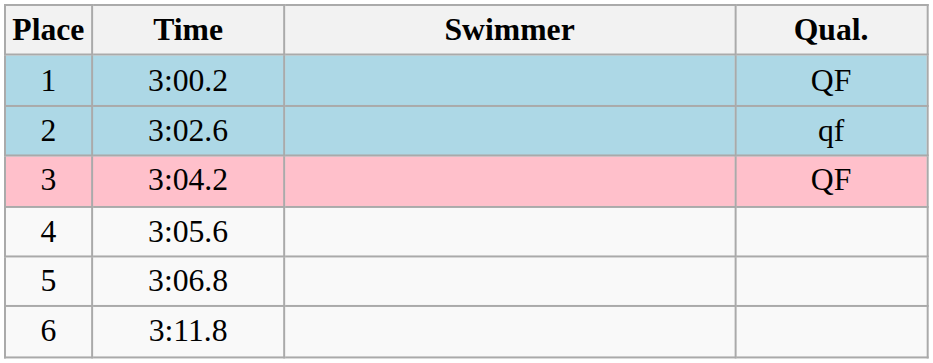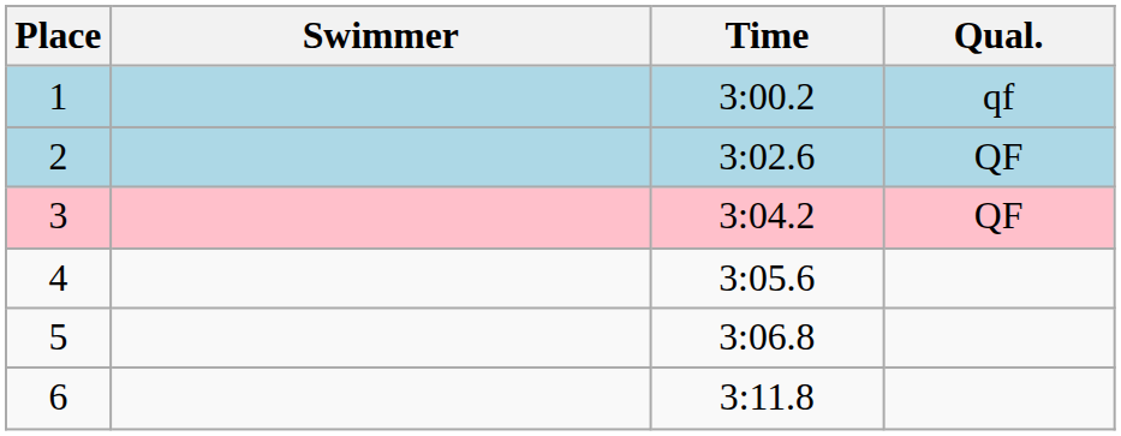columns swapped: Swimmer <-> Time
1 | Qual.: QF -> qf
2 | Qual.: qf -> QF
